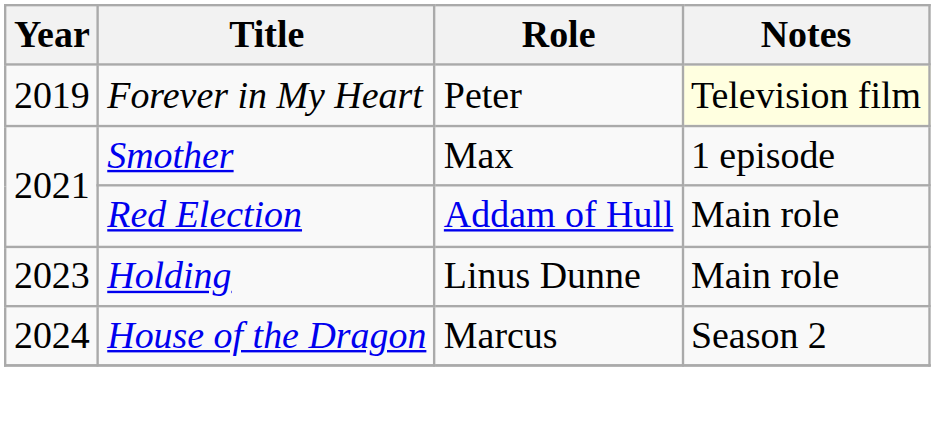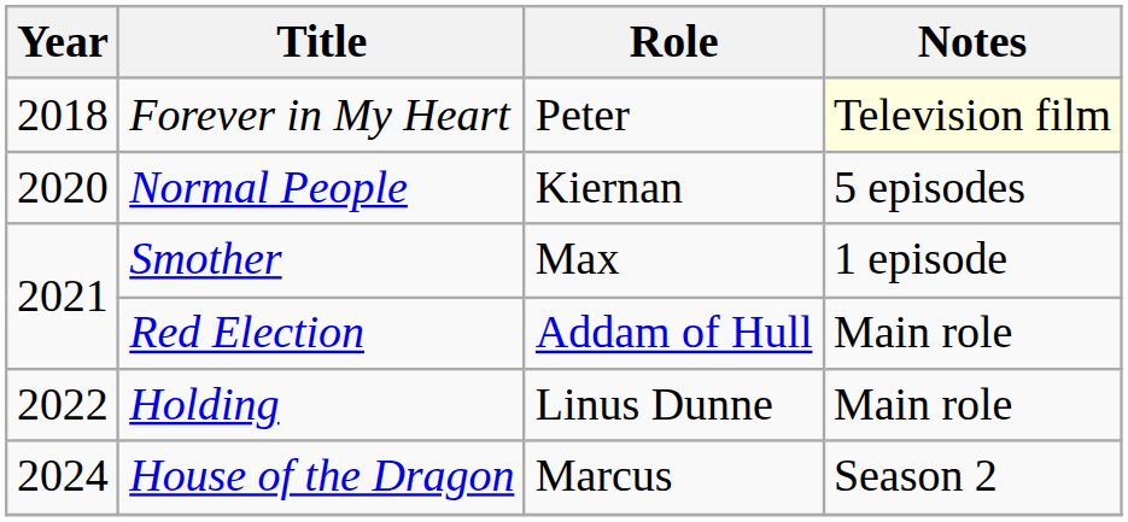Forever in My Heart | Year: 2019 -> 2018
+ row: 2020 | Normal People | Kiernan | 5 episodes
Holding | Year: 2023 -> 2022
